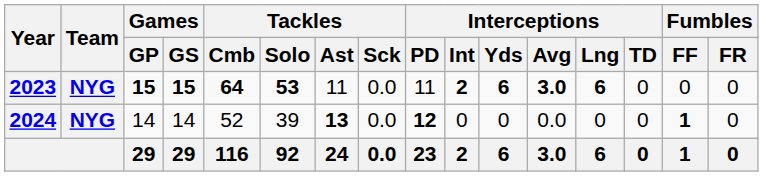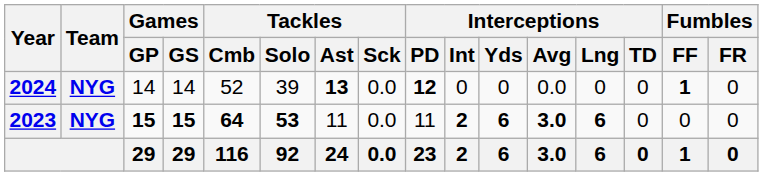rows swapped: 2023 <-> 2024
